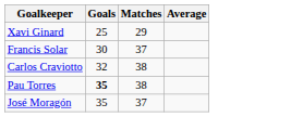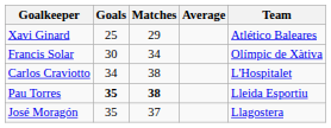+ column: Team | Atlético Baleares | Olímpic de Xàtiva | L'Hospitalet | Lleida Esportiu | Llagostera
Francis Solar | Matches: 37 -> 34
Carlos Craviotto | Goals: 32 -> 34
Pau Torres | Matches: normal -> bold
